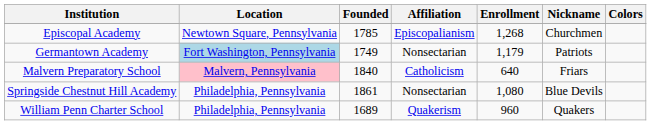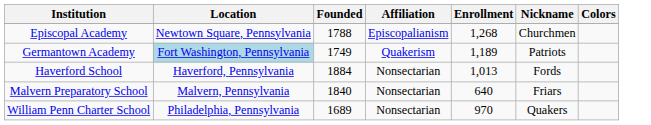Episcopal Academy | Founded: 1785 -> 1788
Germantown Academy | Affiliation: Nonsectarian -> Quakerism
Germantown Academy | Enrollment: 1,179 -> 1,189
+ row: Haverford School | Haverford, Pennsylvania | 1884 | Nonsectarian | 1,013 | Fords
Malvern Preparatory School | Location: pink background -> no background
Malvern Preparatory School | Affiliation: Catholicism -> Nonsectarian
- row: Springside Chestnut Hill Academy | Philadelphia, Pennsylvania | 1861 | Nonsectarian | 1,080 | Blue Devils
William Penn Charter School | Affiliation: Quakerism -> Nonsectarian
William Penn Charter School | Enrollment: 960 -> 970
